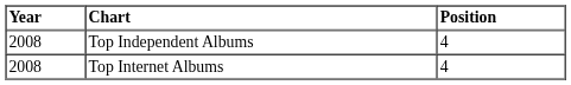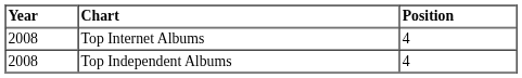rows swapped: Top Independent Albums <-> Top Internet Albums
